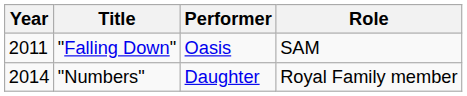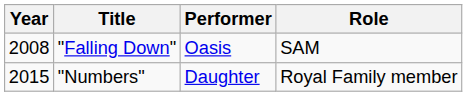"Falling Down" | Year: 2011 -> 2008
"Numbers" | Year: 2014 -> 2015
